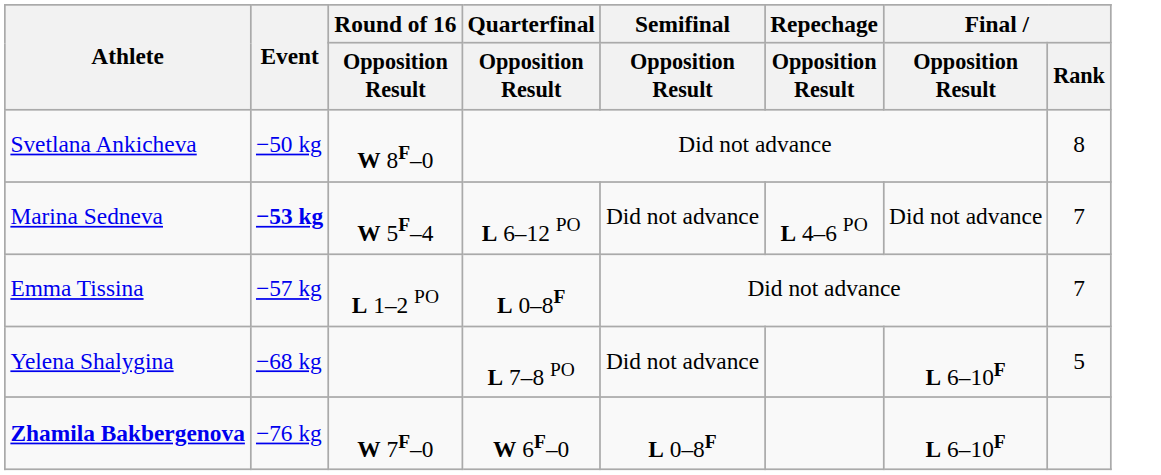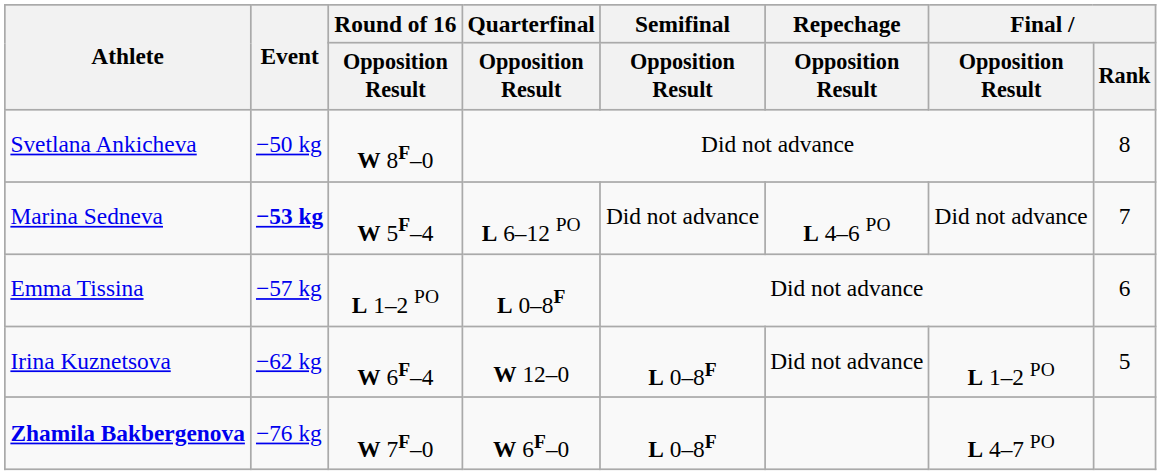Emma Tissina | Final / Rank: 7 -> 6
+ row: Irina Kuznetsova | −62 kg | W 6F–4 | W 12–0 | L 0–8F | Did not advance | L 1–2 PO | 5
- row: Yelena Shalygina | −68 kg | L 7–8 PO | Did not advance | L 6–10F | 5
Zhamila Bakbergenova | Final / Opposition Result: L 6–10F -> L 4–7 PO
